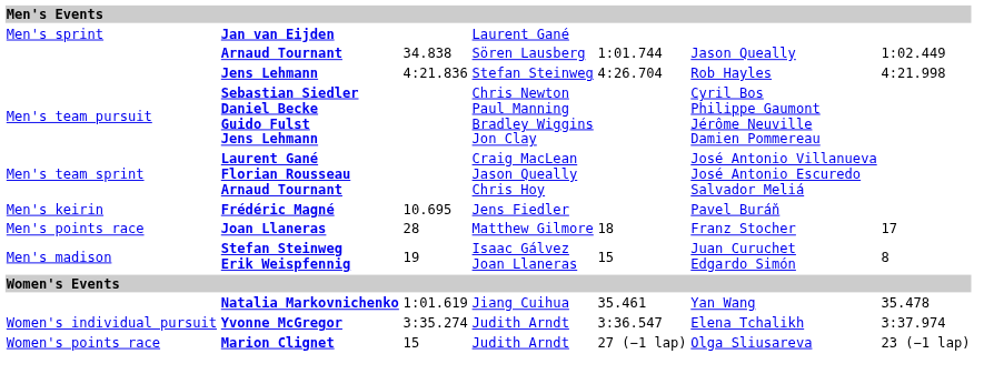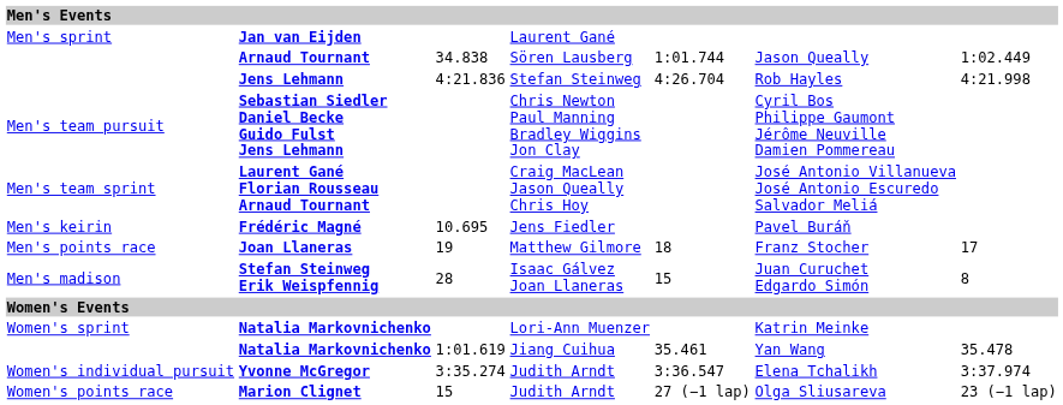Joan Llaneras | column 3: 28 -> 19
Stefan Steinweg Erik Weispfennig | column 3: 19 -> 28
+ row: Women's sprint | Natalia Markovnichenko | Lori-Ann Muenzer | Katrin Meinke
